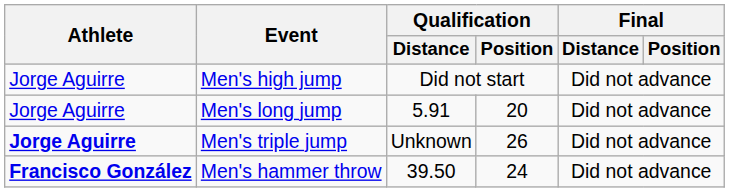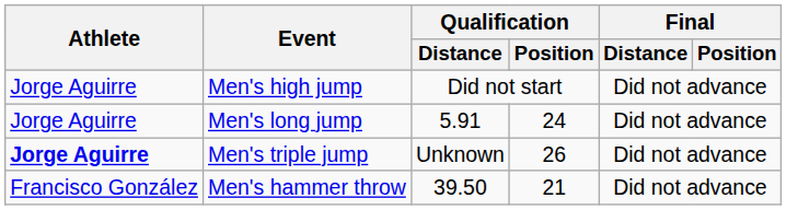Men's long jump | Qualification / Position: 20 -> 24
Men's hammer throw | Athlete: bold -> normal
Men's hammer throw | Qualification / Position: 24 -> 21
